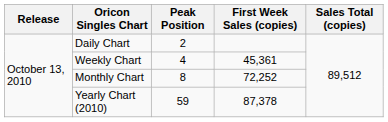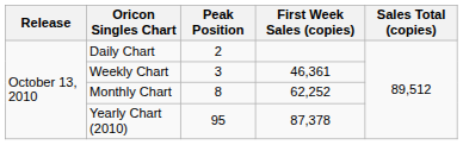Weekly Chart | Peak Position: 4 -> 3
Weekly Chart | First Week Sales (copies): 45,361 -> 46,361
Monthly Chart | First Week Sales (copies): 72,252 -> 62,252
Yearly Chart (2010) | Peak Position: 59 -> 95
